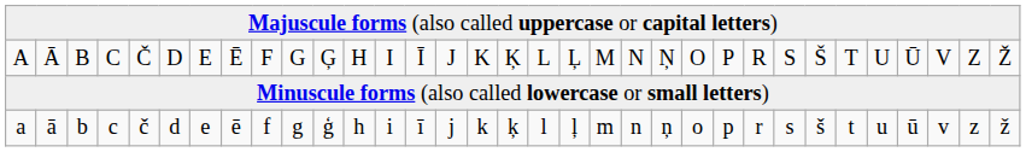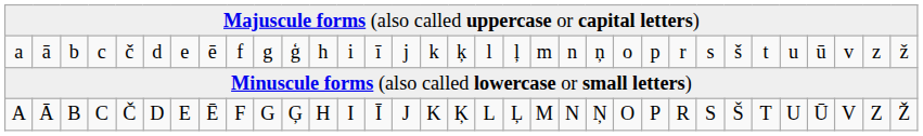rows swapped: A <-> a
